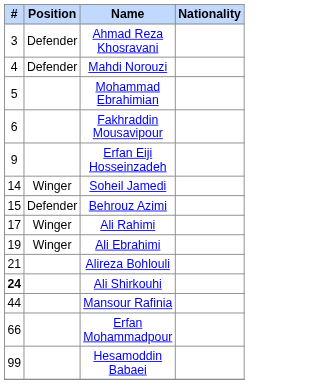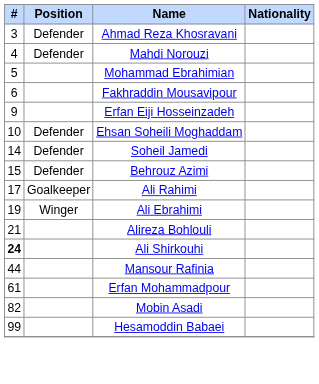+ row: 10 | Defender | Ehsan Soheili Moghaddam
Soheil Jamedi | Position: Winger -> Defender
Ali Rahimi | Position: Winger -> Goalkeeper
Erfan Mohammadpour | #: 66 -> 61
+ row: 82 | Mobin Asadi
